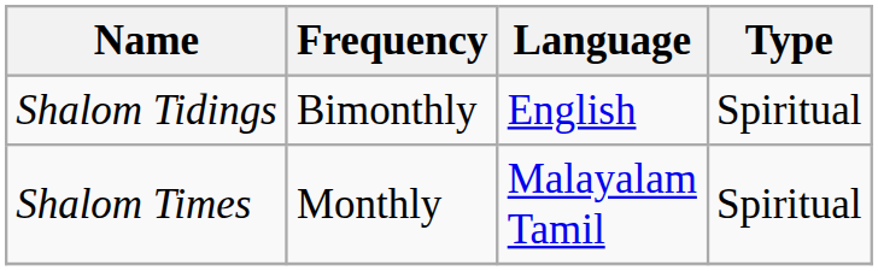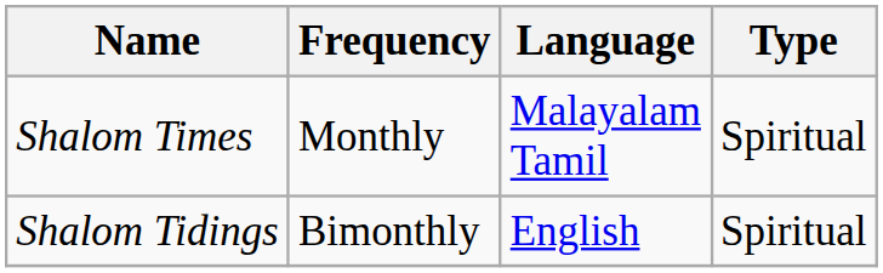rows swapped: Shalom Times <-> Shalom Tidings
